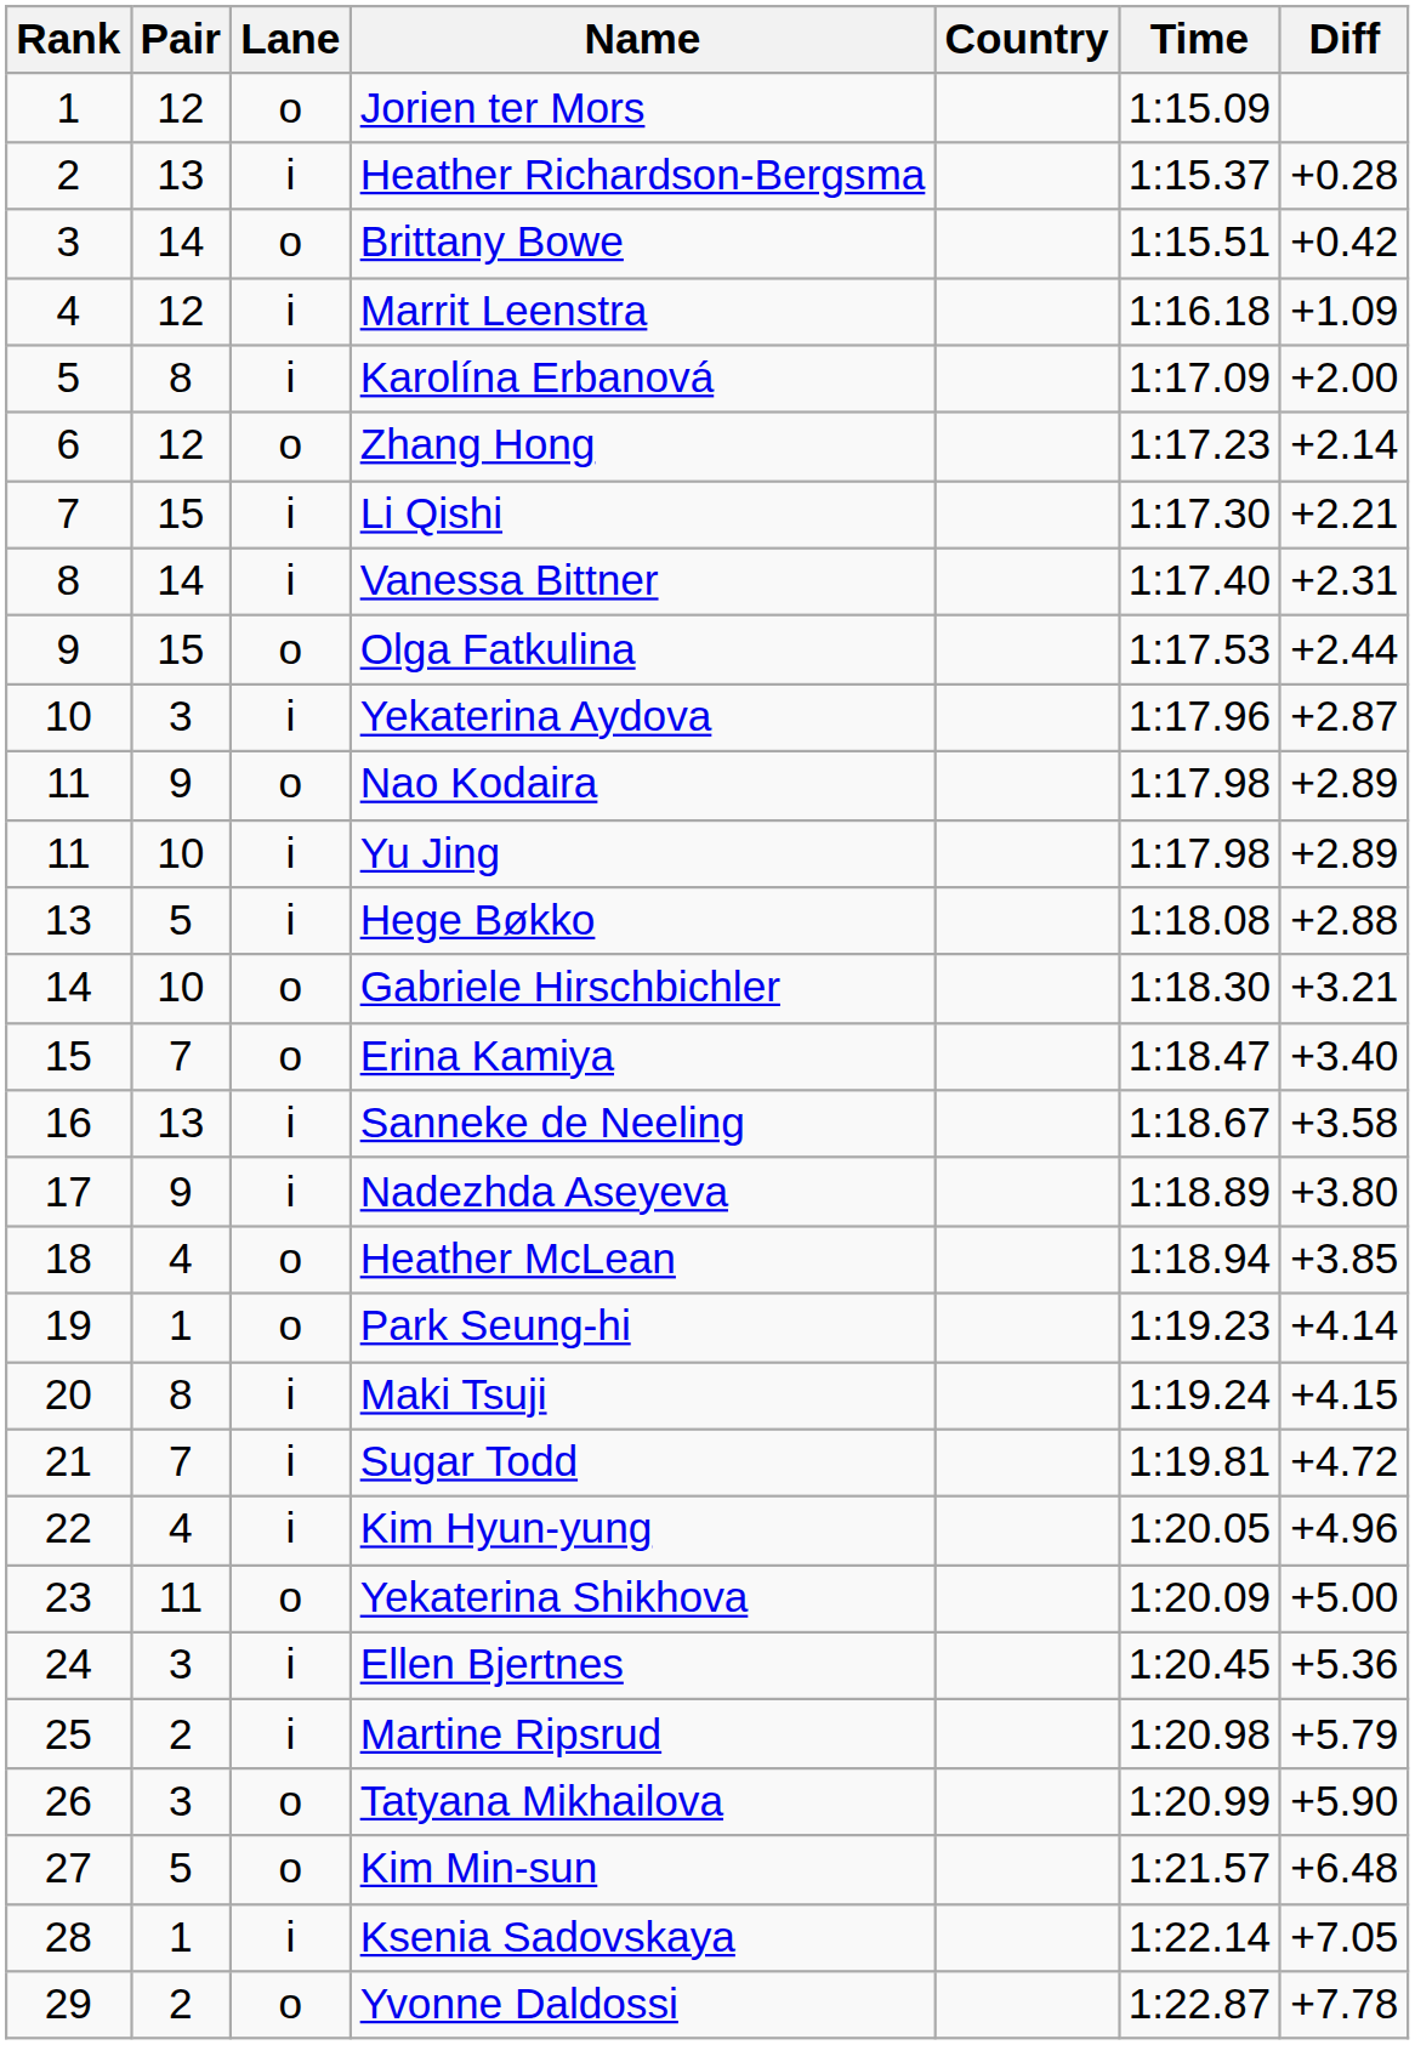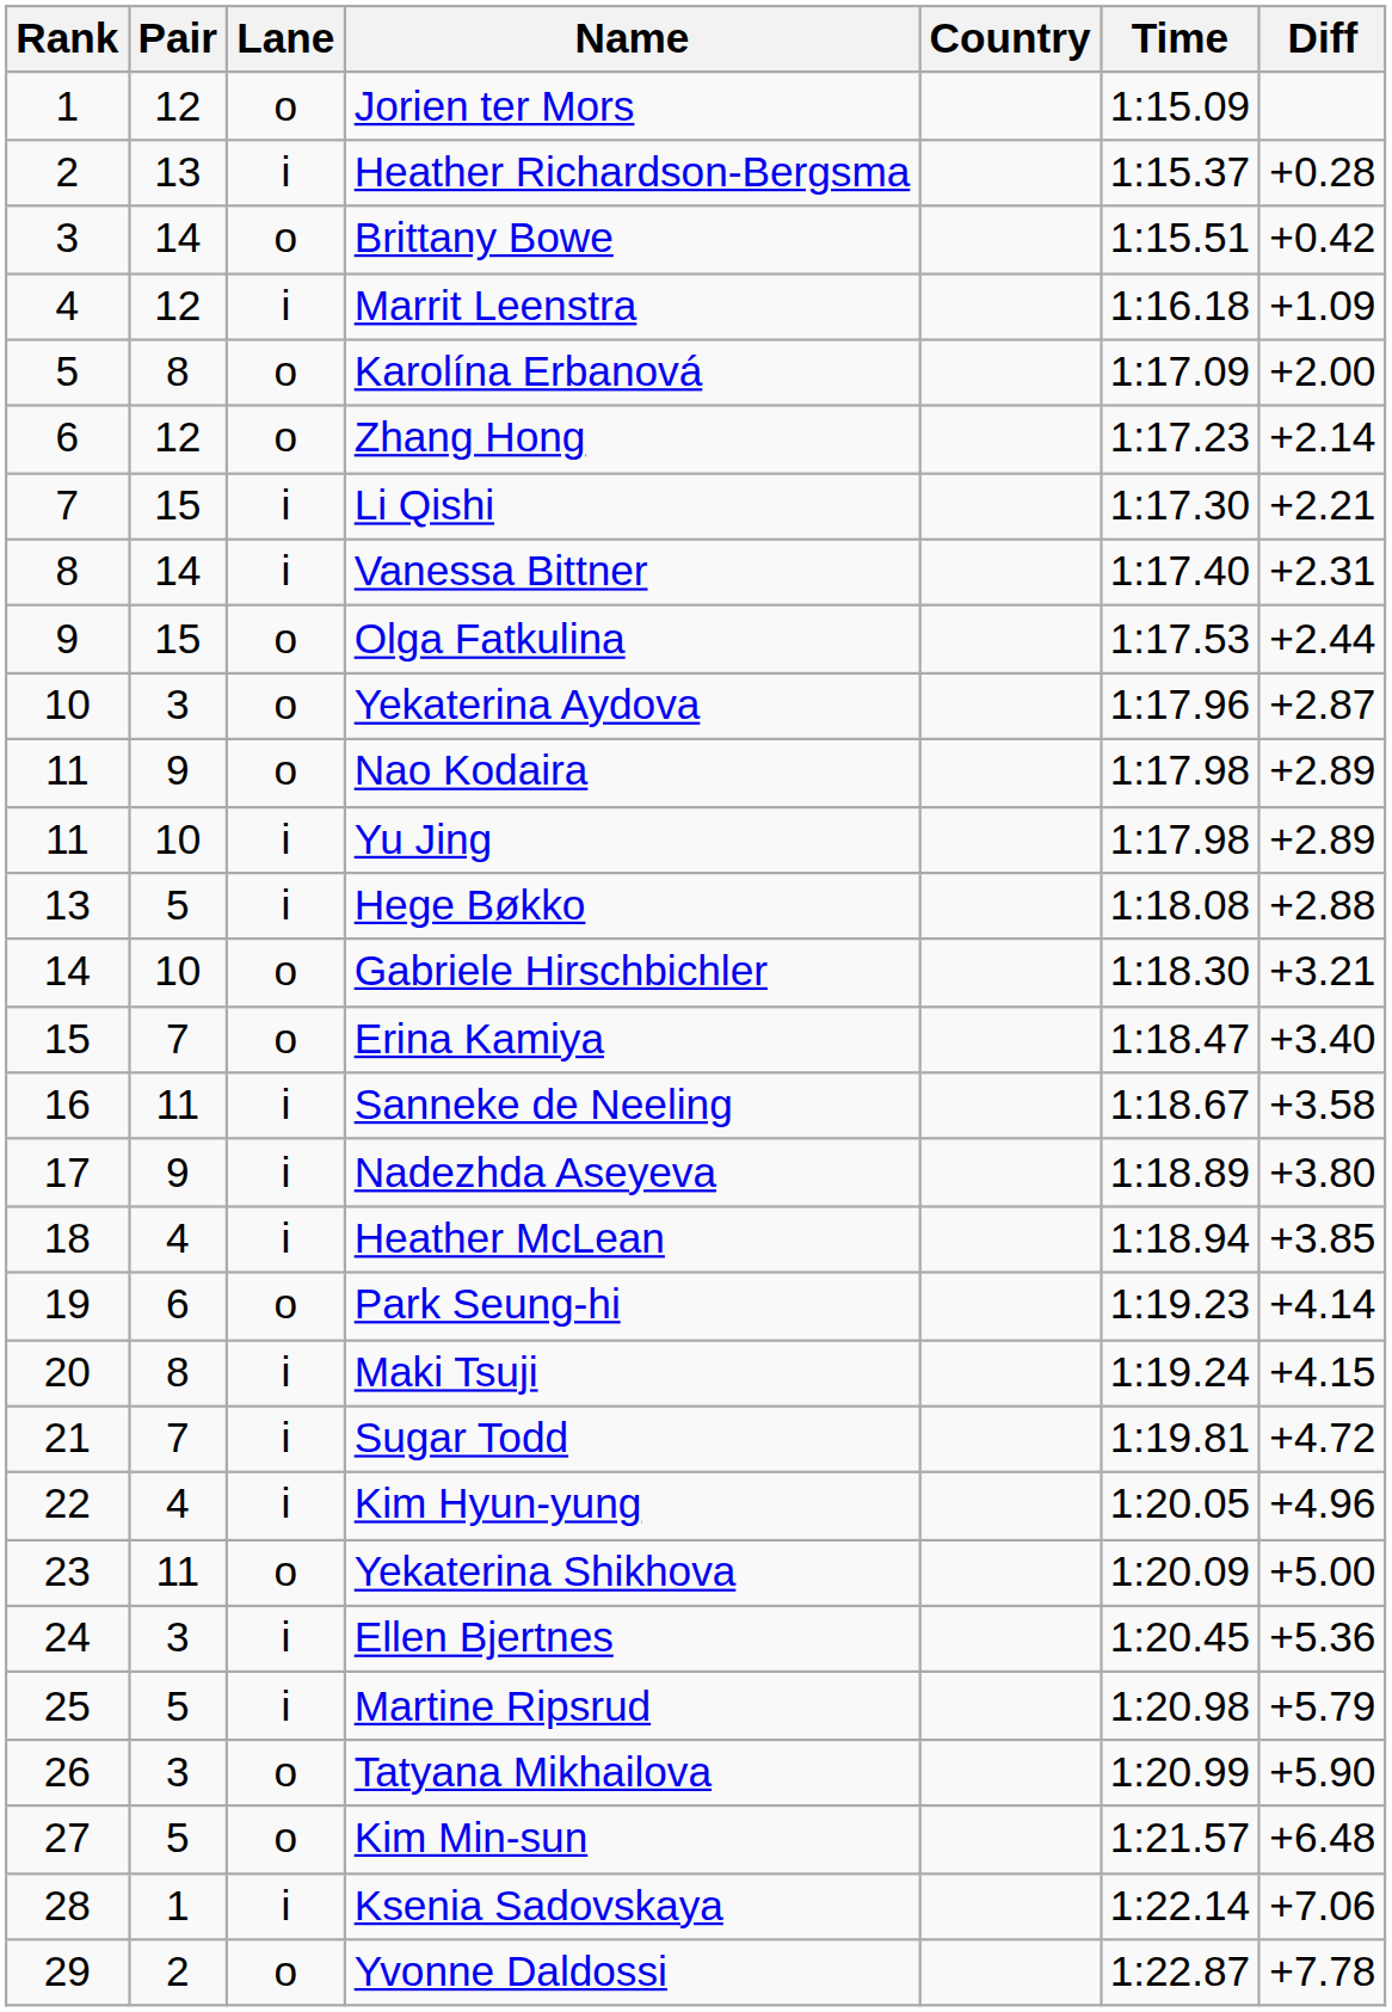Karolína Erbanová | Lane: i -> o
Yekaterina Aydova | Lane: i -> o
Sanneke de Neeling | Pair: 13 -> 11
Heather McLean | Lane: o -> i
Park Seung-hi | Pair: 1 -> 6
Martine Ripsrud | Pair: 2 -> 5
Ksenia Sadovskaya | Diff: +7.05 -> +7.06
